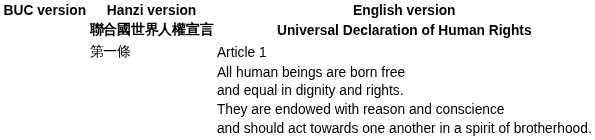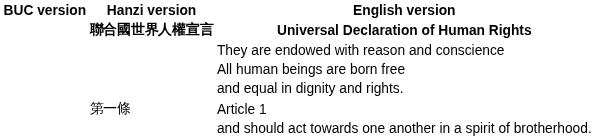rows swapped: Article 1 <-> They are endowed with reason and conscience
